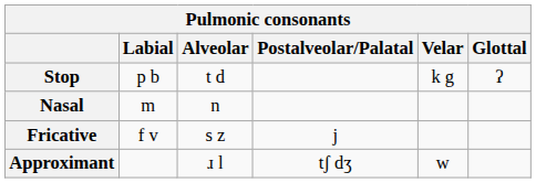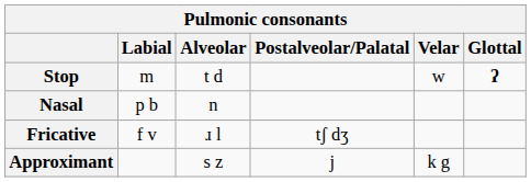Stop | Labial: p b -> m
Stop | Velar: k g -> w
Stop | Glottal: normal -> bold
Nasal | Labial: m -> p b
Fricative | Alveolar: s z -> ɹ l
Fricative | Postalveolar/Palatal: j -> tʃ dʒ
Approximant | Alveolar: ɹ l -> s z
Approximant | Postalveolar/Palatal: tʃ dʒ -> j
Approximant | Velar: w -> k g
